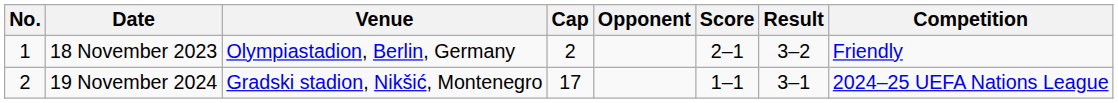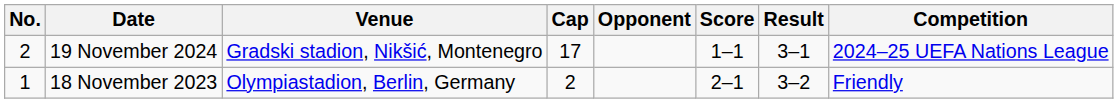rows swapped: 18 November 2023 <-> 19 November 2024
